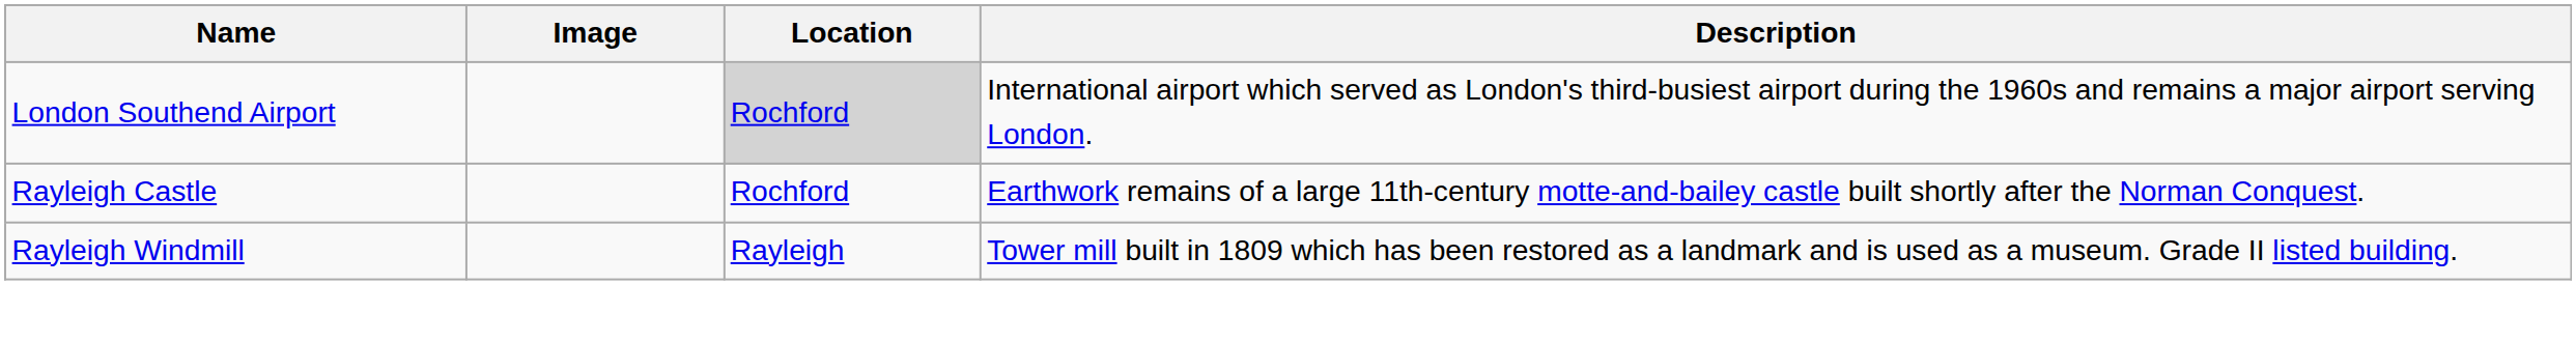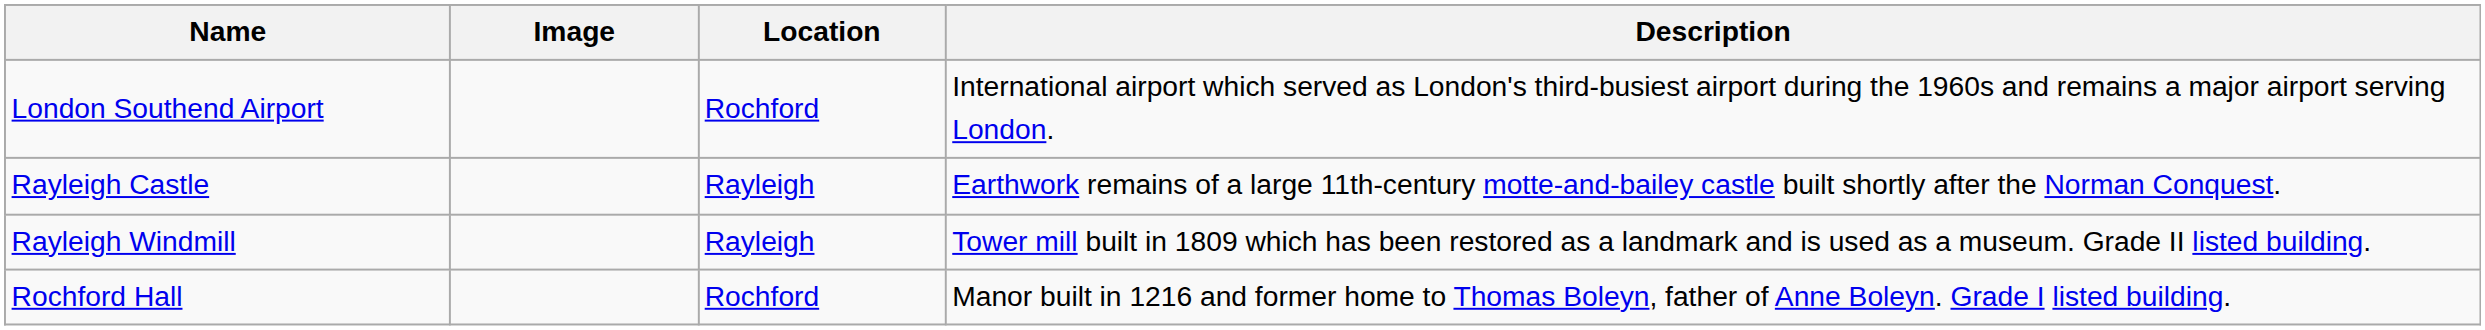London Southend Airport | Location: lightgrey background -> no background
Rayleigh Castle | Location: Rochford -> Rayleigh
+ row: Rochford Hall | Rochford | Manor built in 1216 and former home to Thomas Boleyn, father of Anne Boleyn. Grade I listed building.
